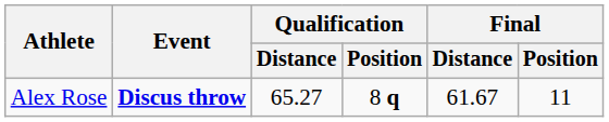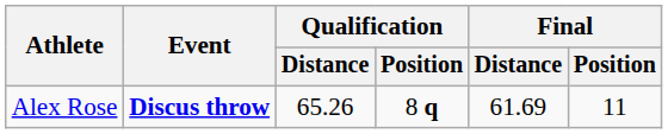Alex Rose | Qualification / Distance: 65.27 -> 65.26
Alex Rose | Final / Distance: 61.67 -> 61.69
